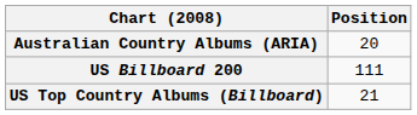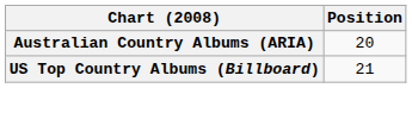- row: US Billboard 200 | 111
